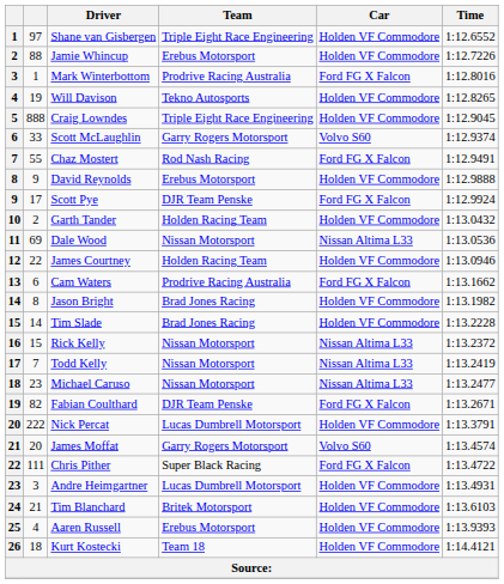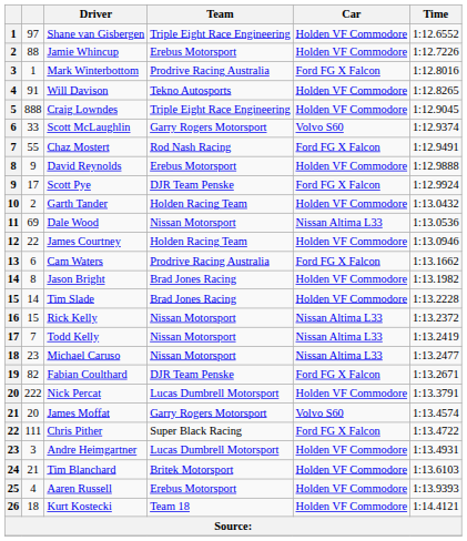Will Davison | column 2: 19 -> 91
